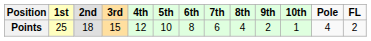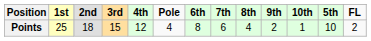columns swapped: 5th <-> Pole
